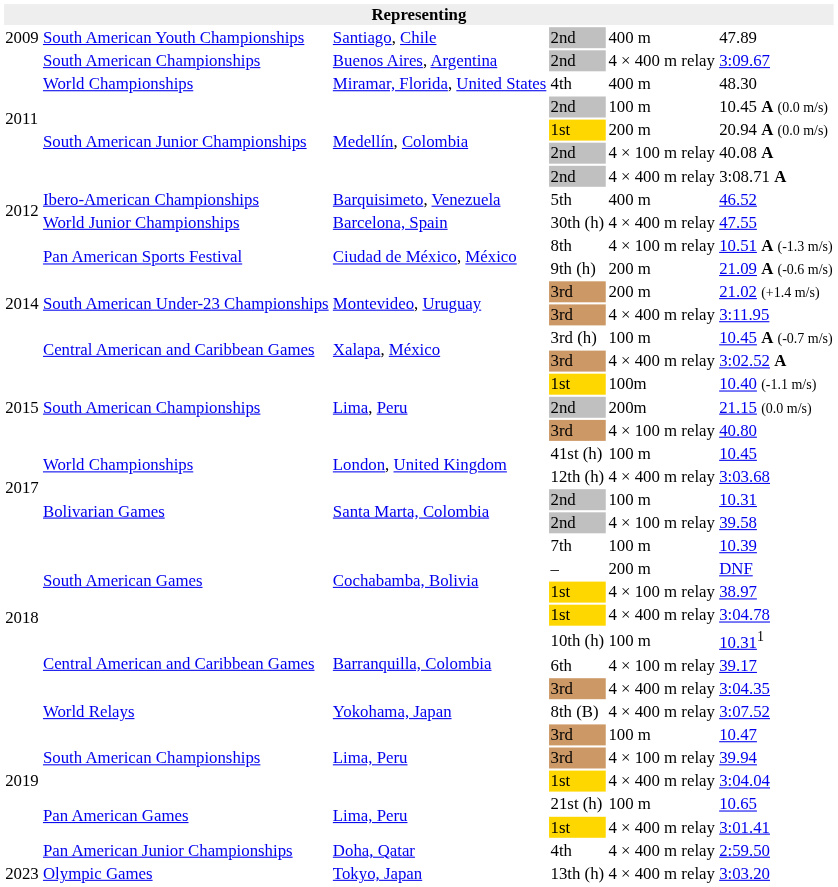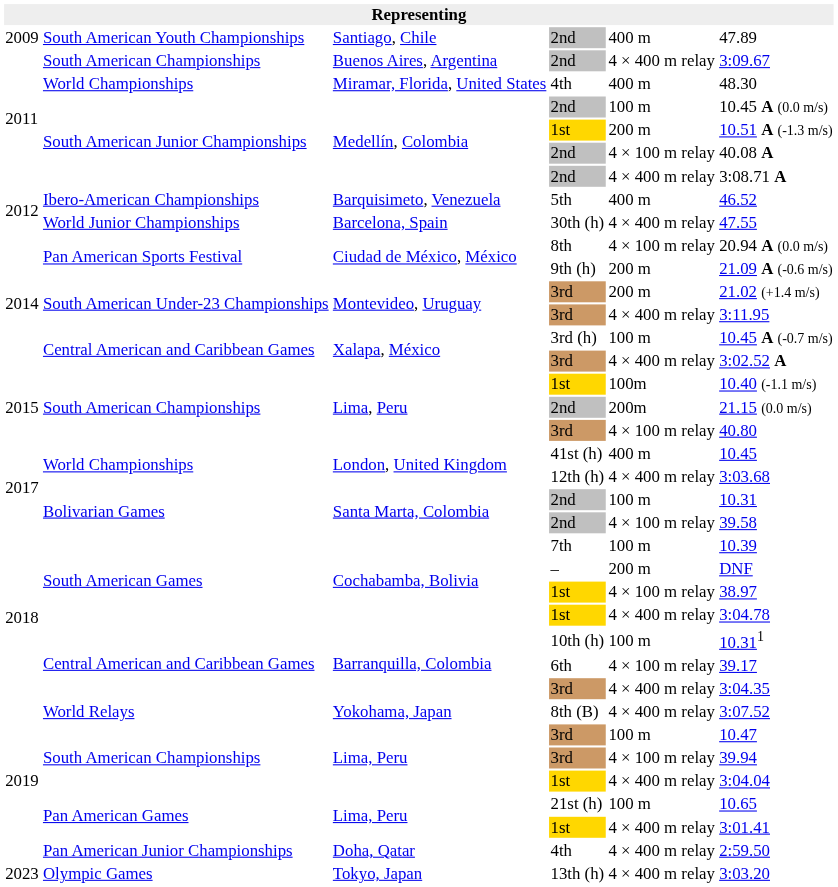Medellín, Colombia / 1st | column 6: 20.94 A (0.0 m/s) -> 10.51 A (-1.3 m/s)
8th | column 6: 10.51 A (-1.3 m/s) -> 20.94 A (0.0 m/s)
41st (h) | column 5: 100 m -> 400 m
